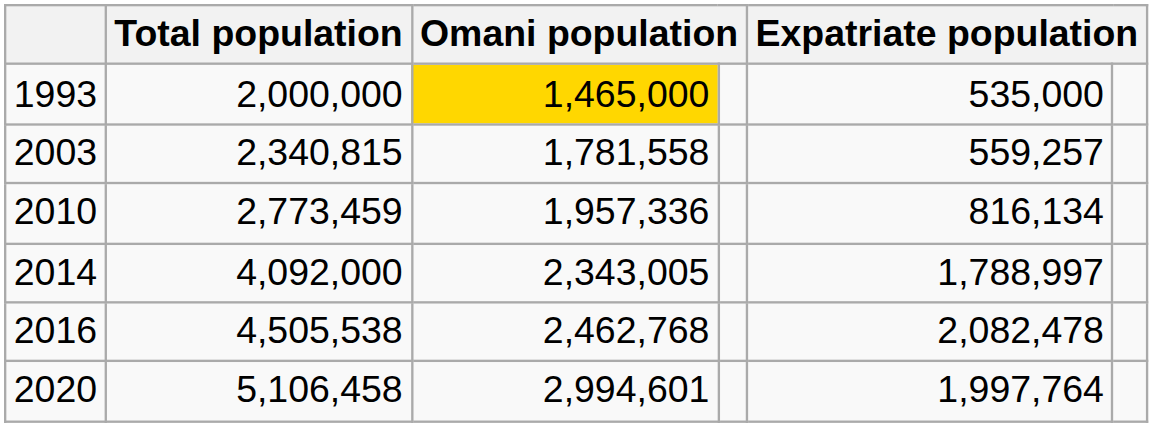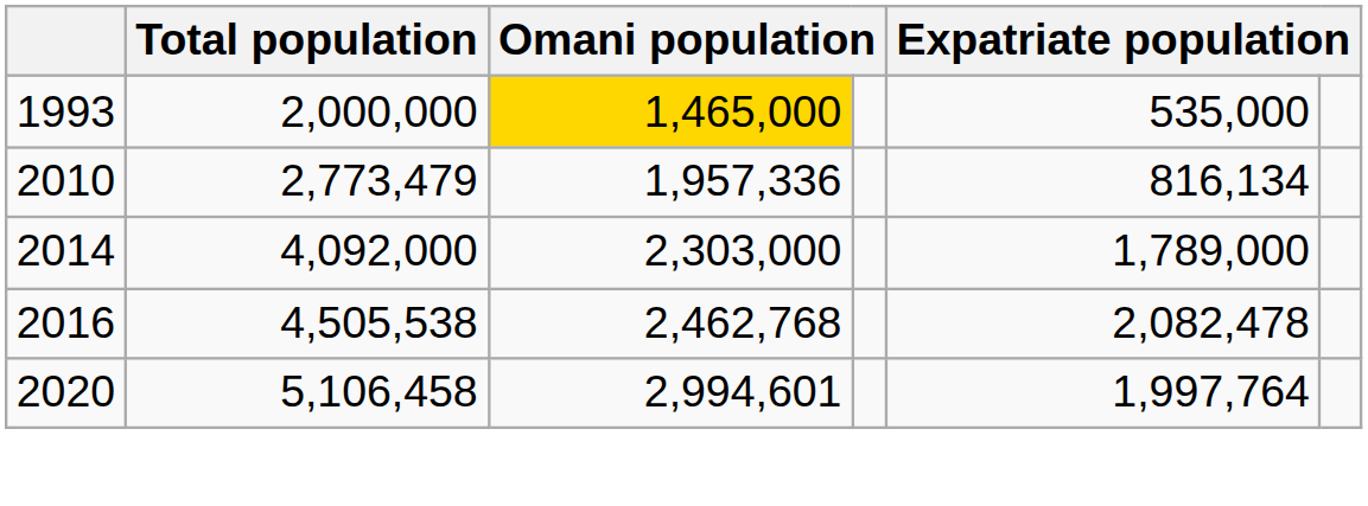- row: 2003 | 2,340,815 | 1,781,558 | 559,257
2010 | Total population: 2,773,459 -> 2,773,479
2014 | column 3: 2,343,005 -> 2,303,000
2014 | column 5: 1,788,997 -> 1,789,000
